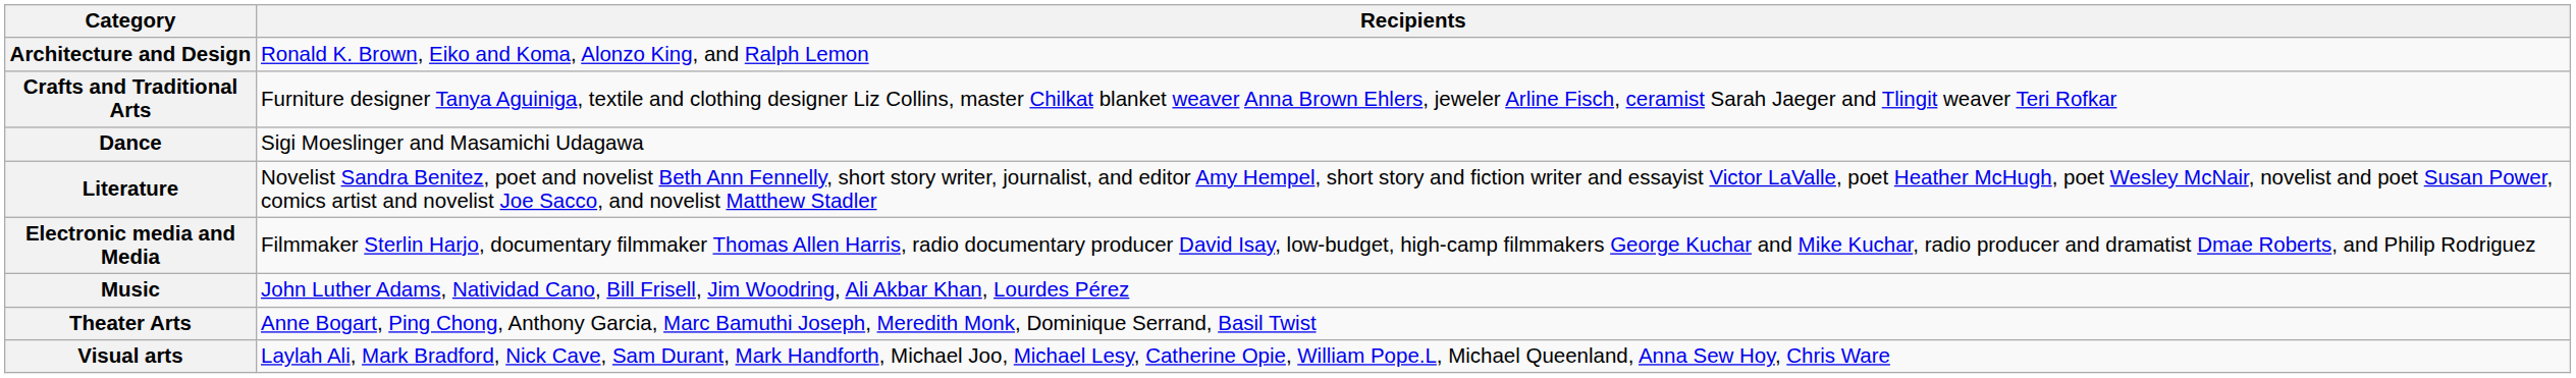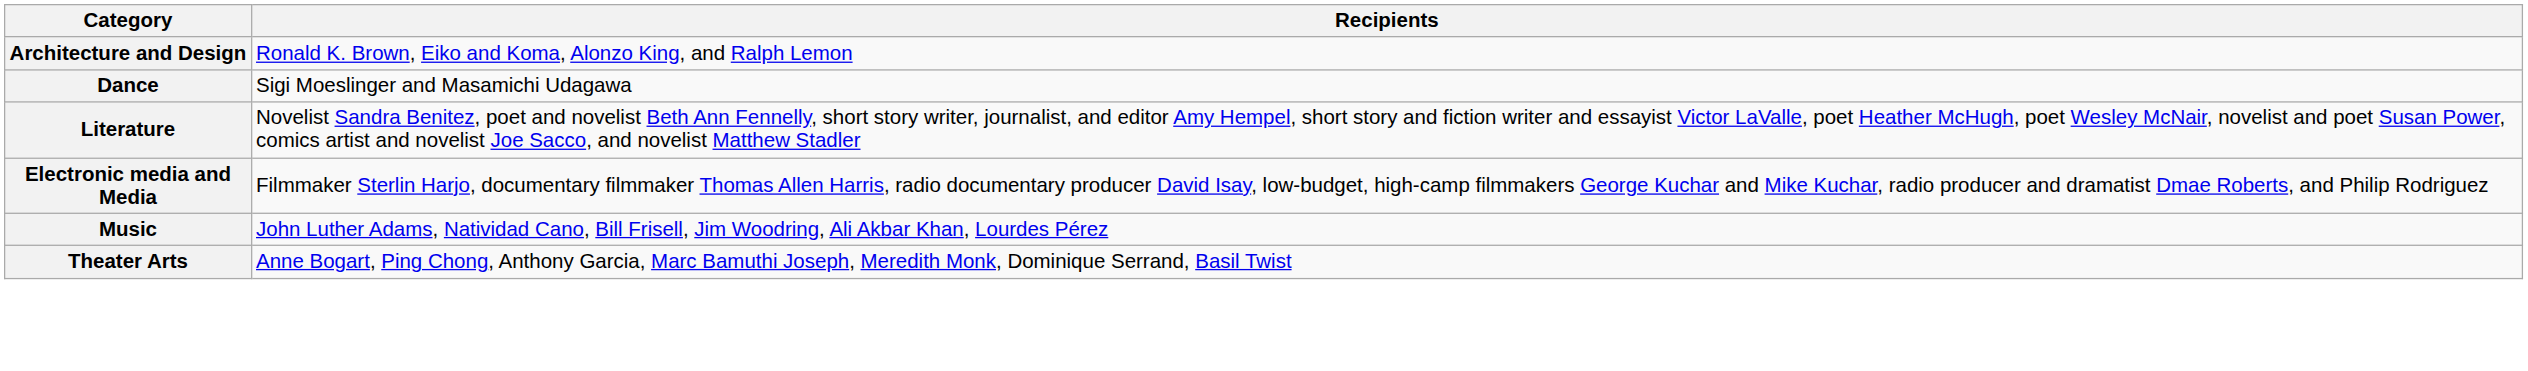- row: Crafts and Traditional Arts | Furniture designer Tanya Aguiniga, textile and clothing designer Liz Collins, master Chilkat blanket weaver Anna Brown Ehlers, jeweler Arline Fisch, ceramist Sarah Jaeger and Tlingit weaver Teri Rofkar
- row: Visual arts | Laylah Ali, Mark Bradford, Nick Cave, Sam Durant, Mark Handforth, Michael Joo, Michael Lesy, Catherine Opie, William Pope.L, Michael Queenland, Anna Sew Hoy, Chris Ware
